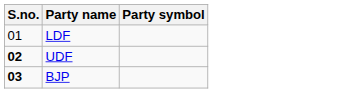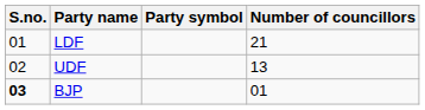+ column: Number of councillors | 21 | 13 | 01
UDF | S.no.: bold -> normal
